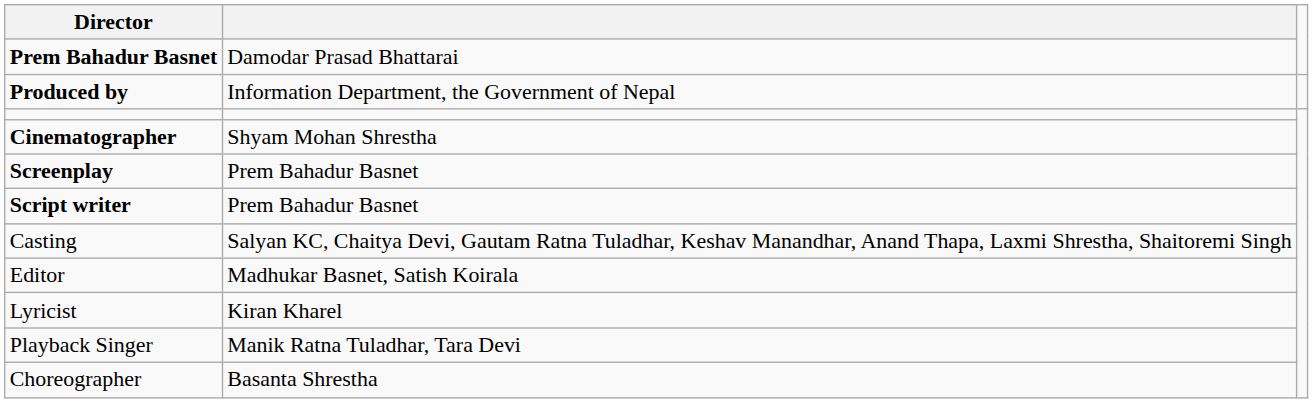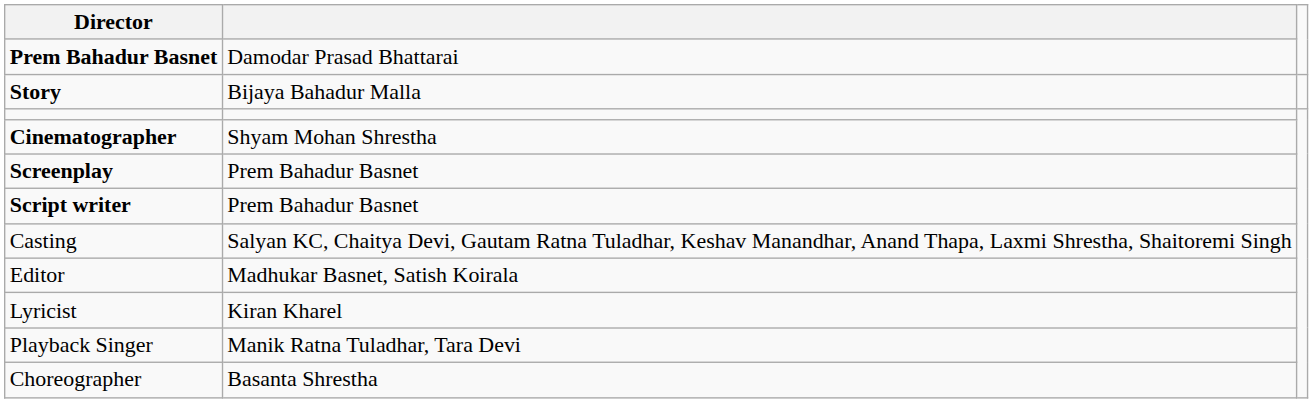- row: Produced by | Information Department, the Government of Nepal
+ row: Story | Bijaya Bahadur Malla
